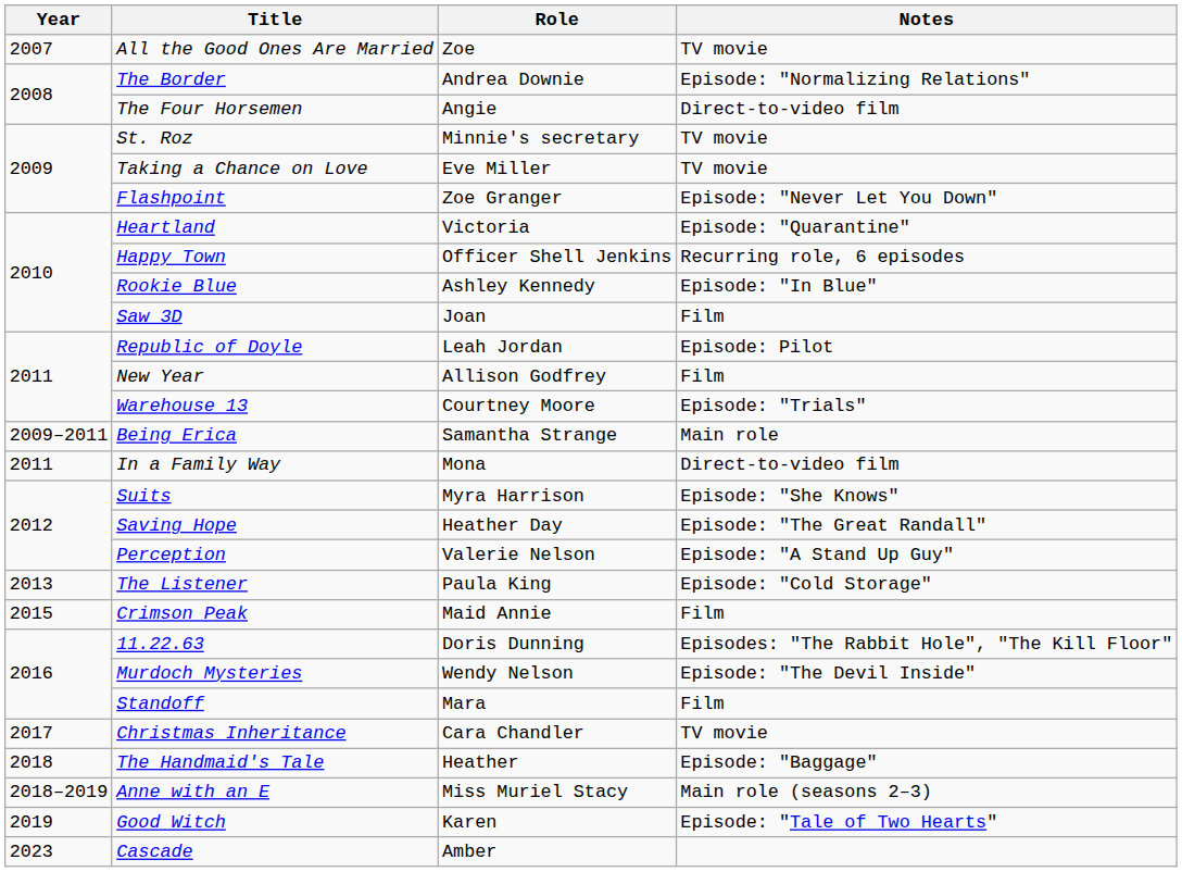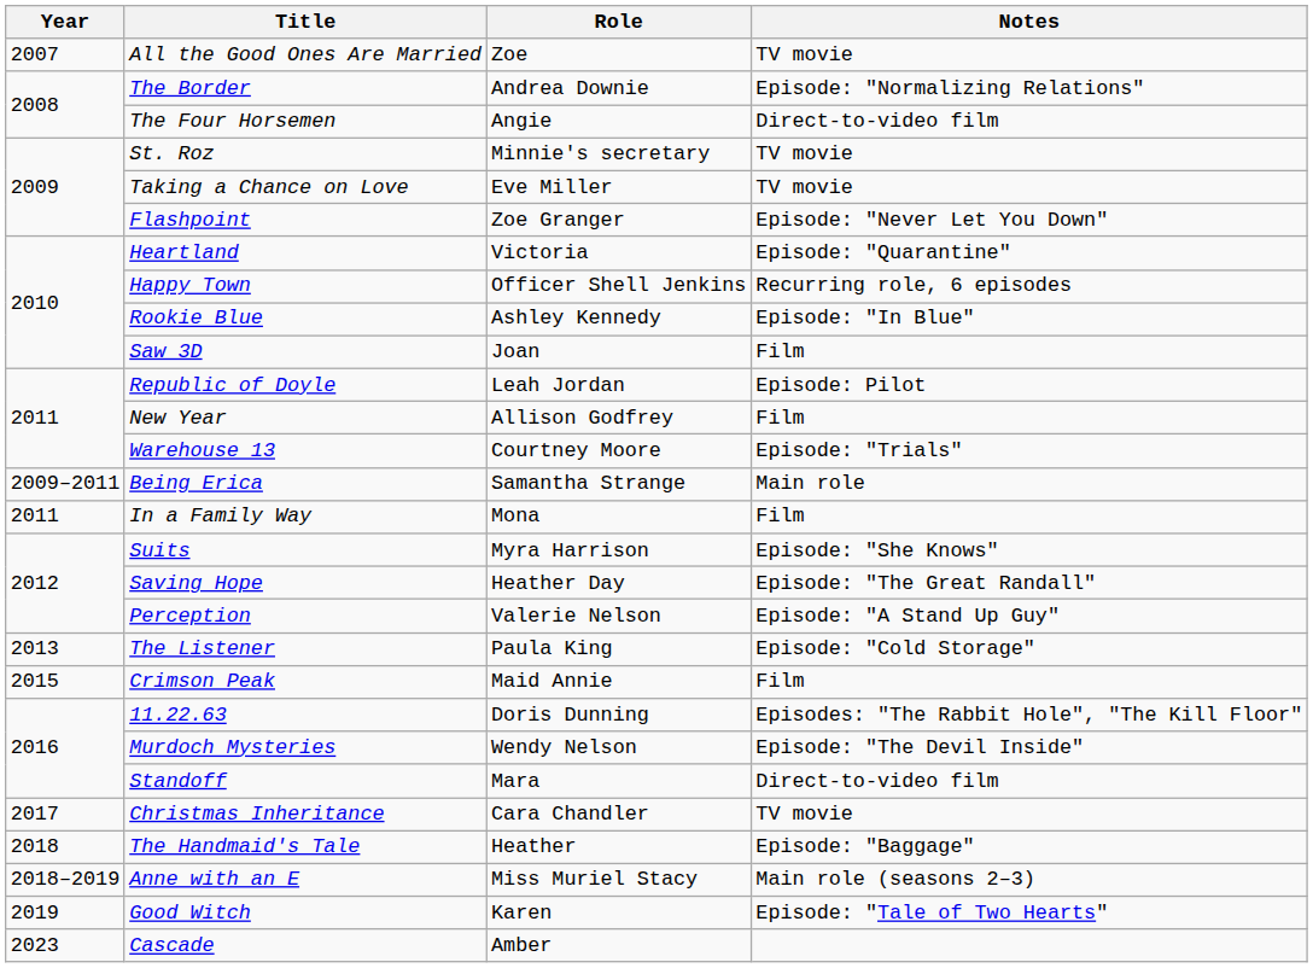In a Family Way | Notes: Direct-to-video film -> Film
Standoff | Notes: Film -> Direct-to-video film
